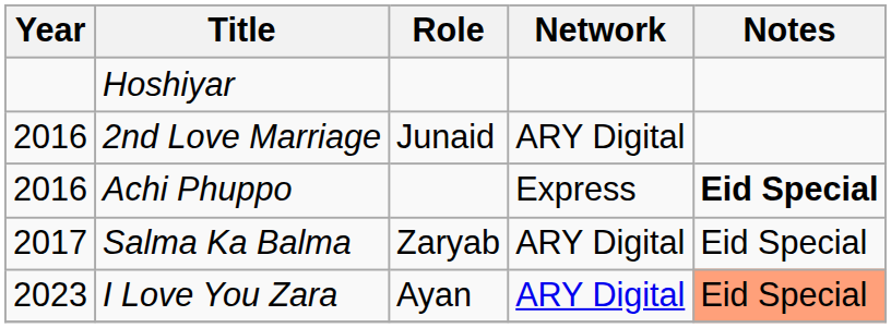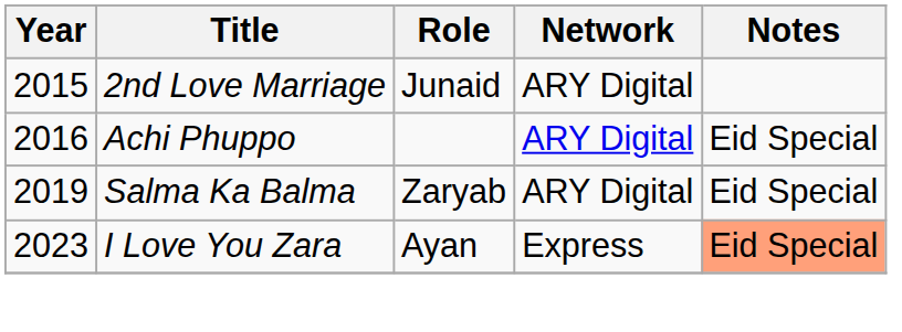- row: Hoshiyar
2nd Love Marriage | Year: 2016 -> 2015
Achi Phuppo | Network: Express -> ARY Digital
Achi Phuppo | Notes: bold -> normal
Salma Ka Balma | Year: 2017 -> 2019
I Love You Zara | Network: ARY Digital -> Express
